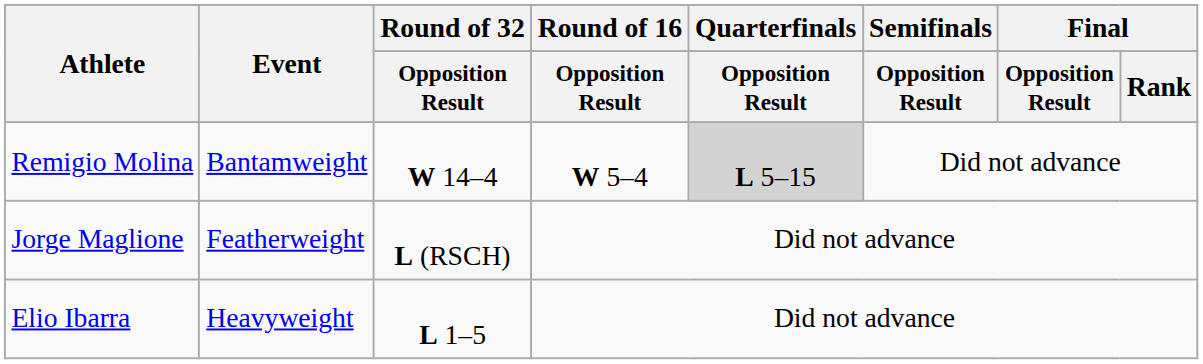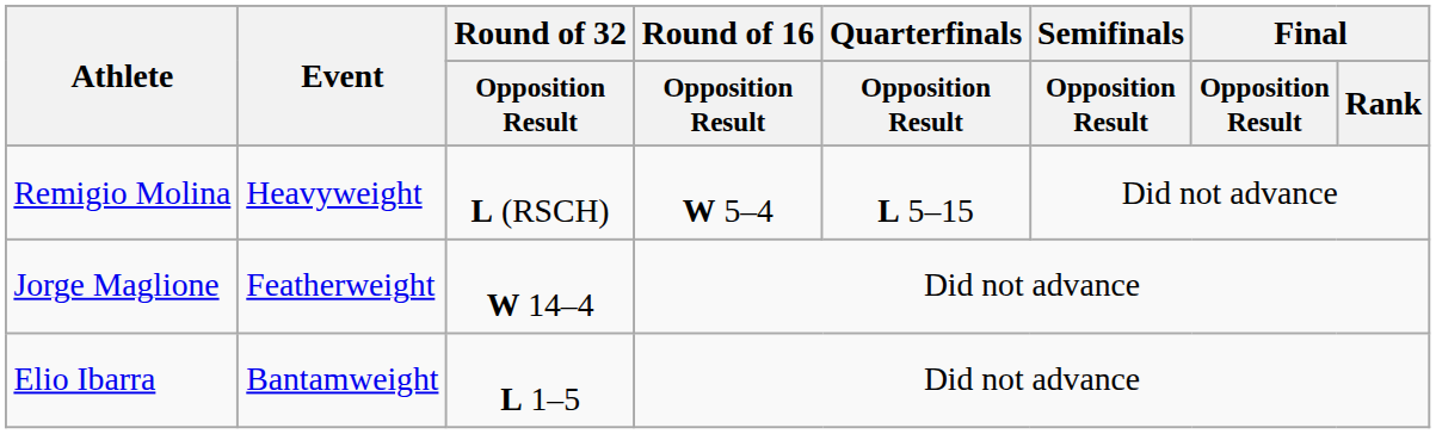Remigio Molina | Event: Bantamweight -> Heavyweight
Remigio Molina | Round of 32 / Opposition Result: W 14–4 -> L (RSCH)
Remigio Molina | Quarterfinals / Opposition Result: lightgrey background -> no background
Jorge Maglione | Round of 32 / Opposition Result: L (RSCH) -> W 14–4
Elio Ibarra | Event: Heavyweight -> Bantamweight
